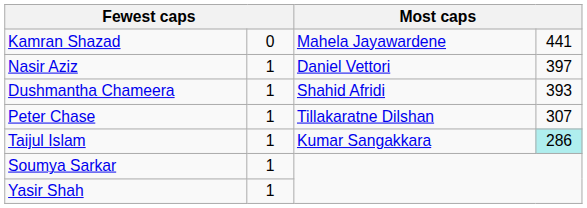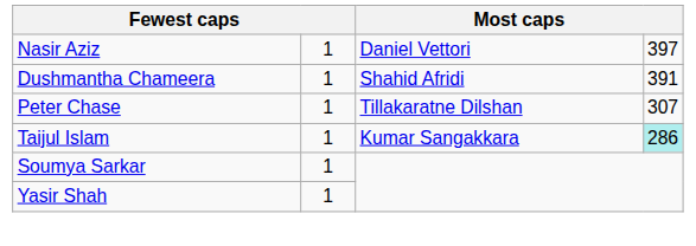- row: Kamran Shazad | 0 | Mahela Jayawardene | 441
Dushmantha Chameera | column 4: 393 -> 391
